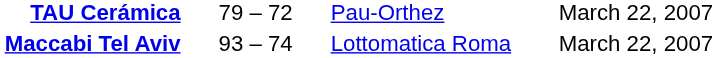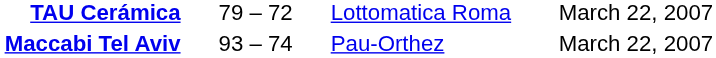TAU Cerámica | column 3: Pau-Orthez -> Lottomatica Roma
Maccabi Tel Aviv | column 3: Lottomatica Roma -> Pau-Orthez
